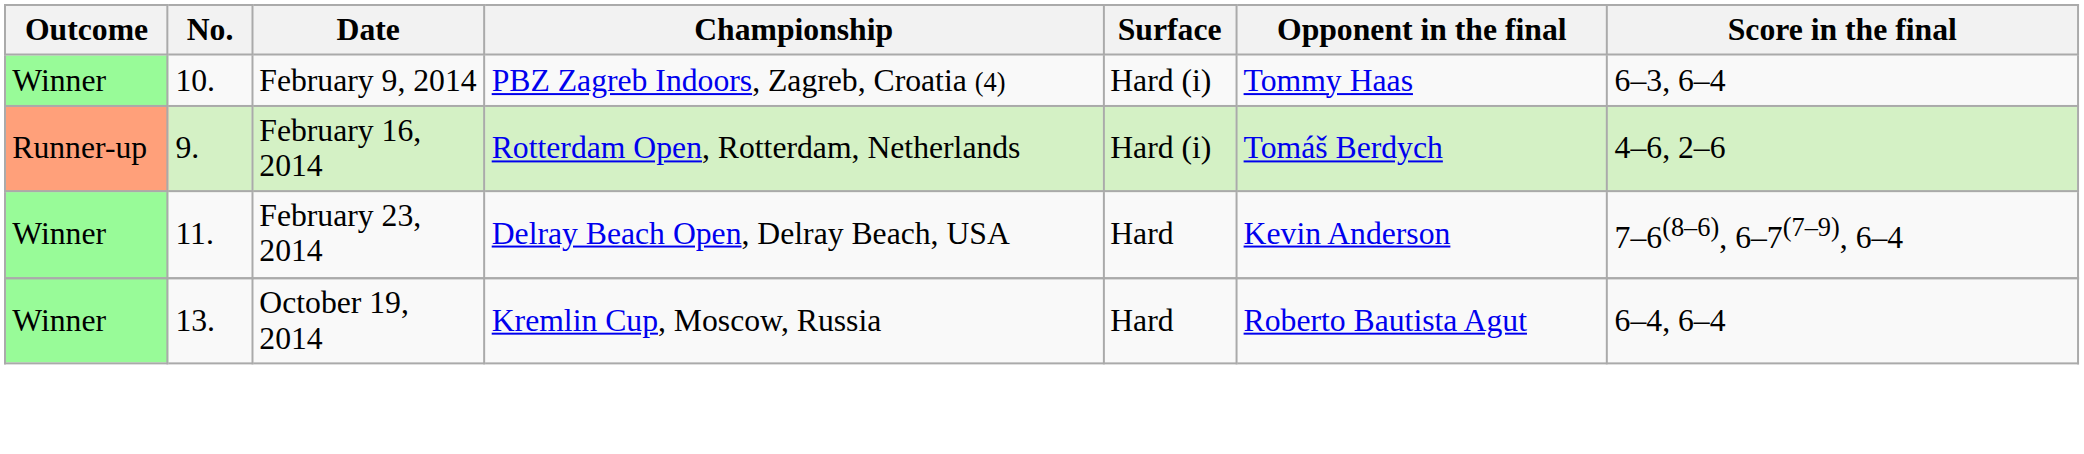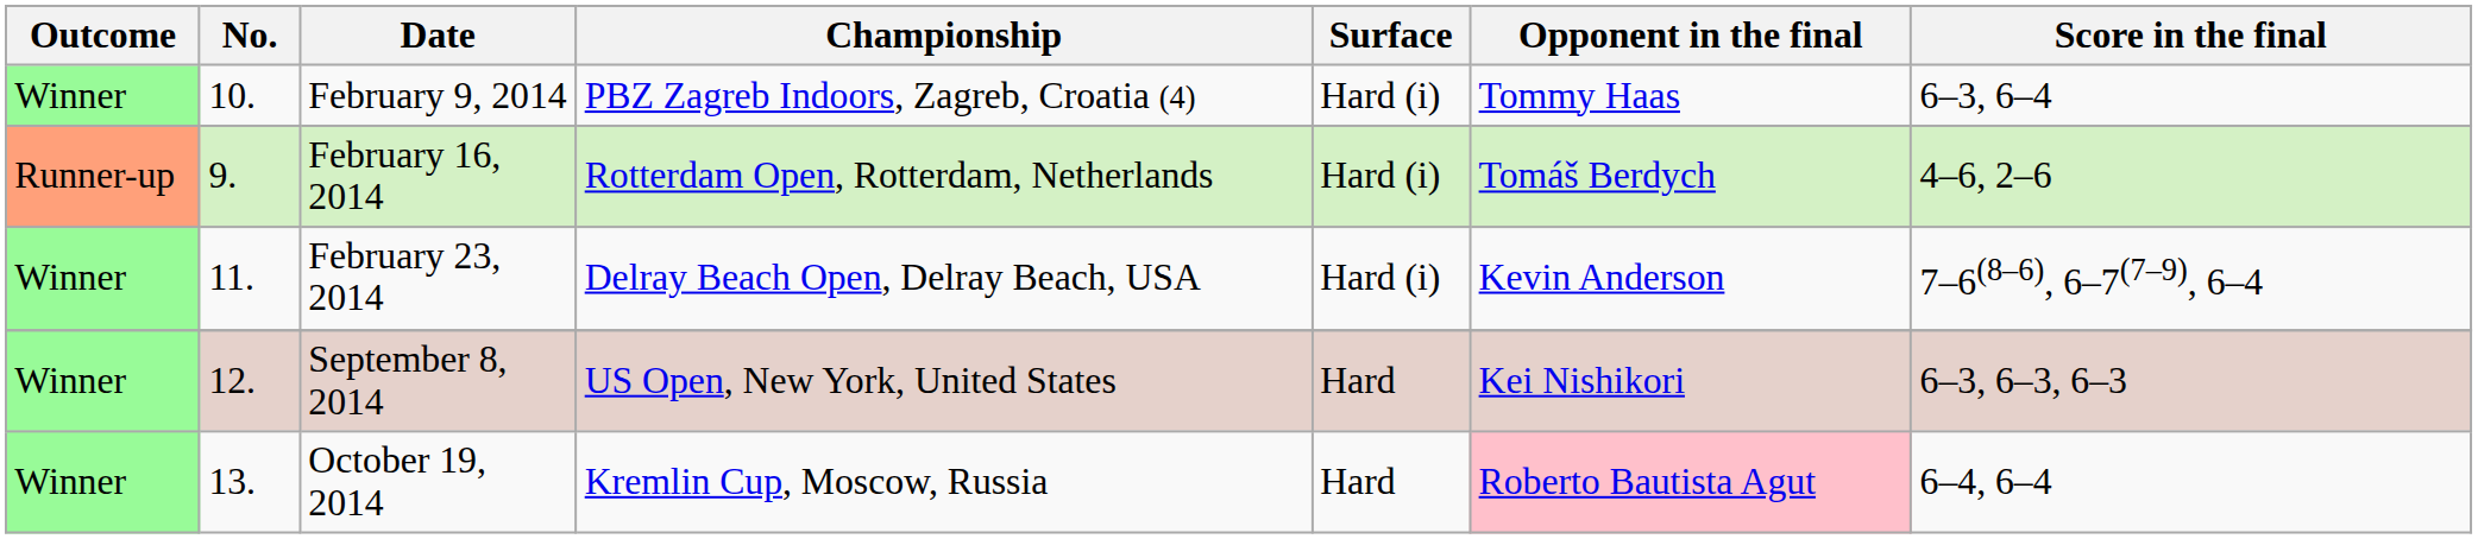February 23, 2014 | Surface: Hard -> Hard (i)
+ row: Winner | 12. | September 8, 2014 | US Open, New York, United States | Hard | Kei Nishikori | 6–3, 6–3, 6–3
October 19, 2014 | Opponent in the final: no background -> pink background
